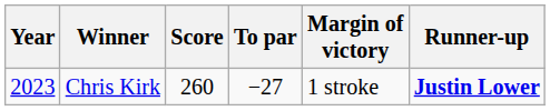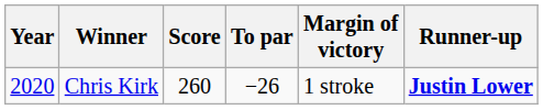Chris Kirk | Year: 2023 -> 2020
Chris Kirk | To par: −27 -> −26
